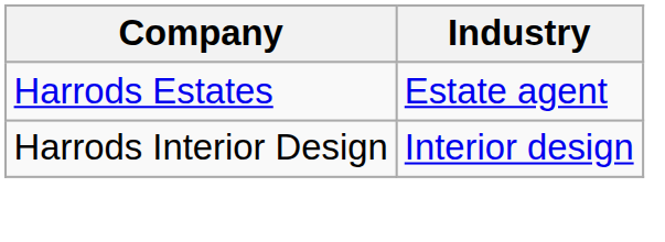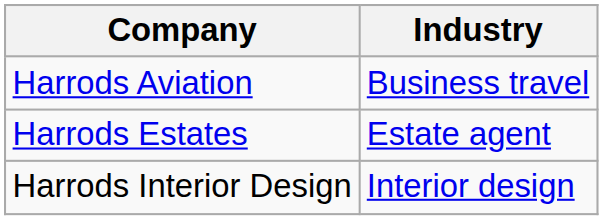+ row: Harrods Aviation | Business travel
